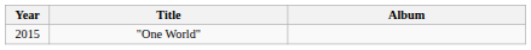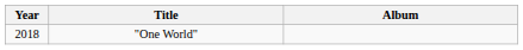"One World" | Year: 2015 -> 2018
